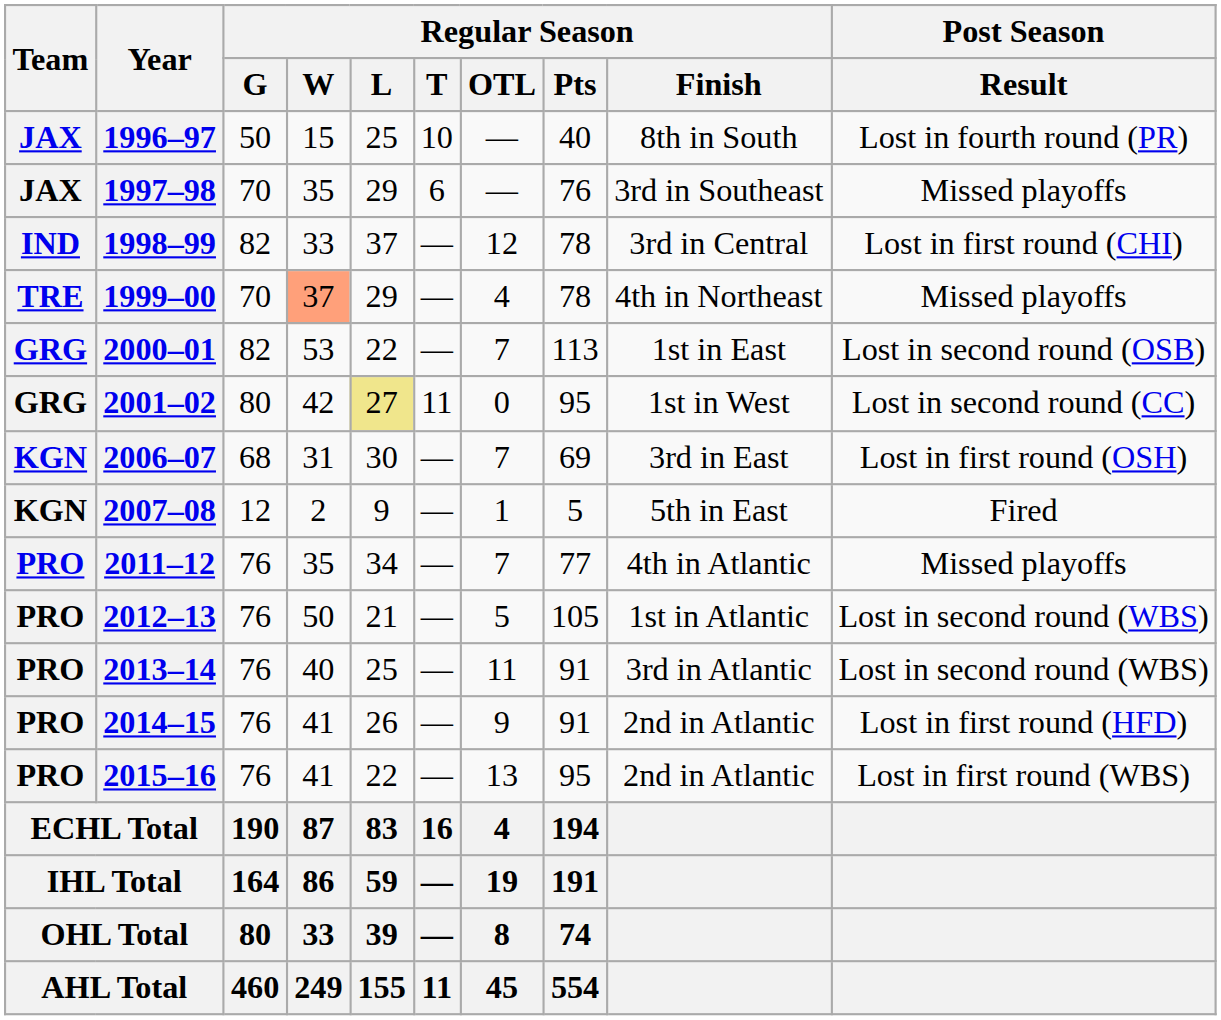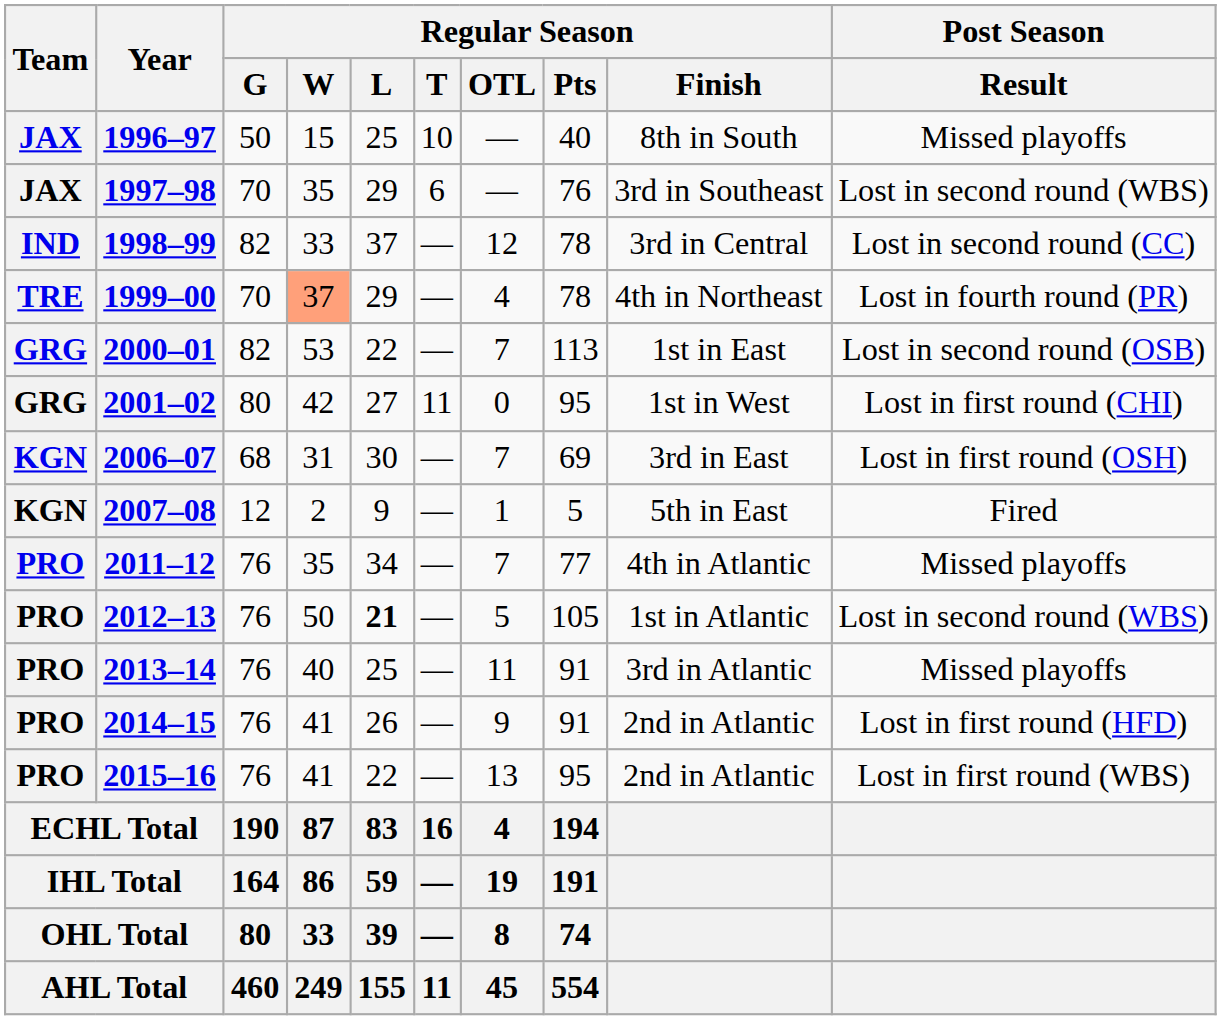1996–97 | Post Season / Result: Lost in fourth round (PR) -> Missed playoffs
1997–98 | Post Season / Result: Missed playoffs -> Lost in second round (WBS)
1998–99 | Post Season / Result: Lost in first round (CHI) -> Lost in second round (CC)
1999–00 | Post Season / Result: Missed playoffs -> Lost in fourth round (PR)
2001–02 | Regular Season / L: khaki background -> no background
2001–02 | Post Season / Result: Lost in second round (CC) -> Lost in first round (CHI)
2012–13 | Regular Season / L: normal -> bold
2013–14 | Post Season / Result: Lost in second round (WBS) -> Missed playoffs
